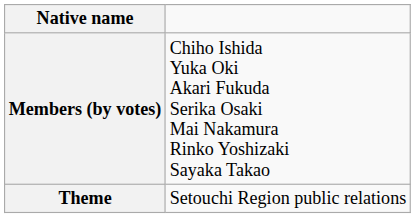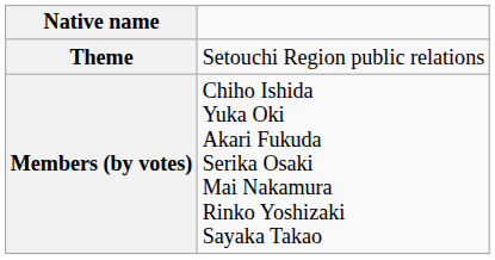rows swapped: Theme <-> Members (by votes)
